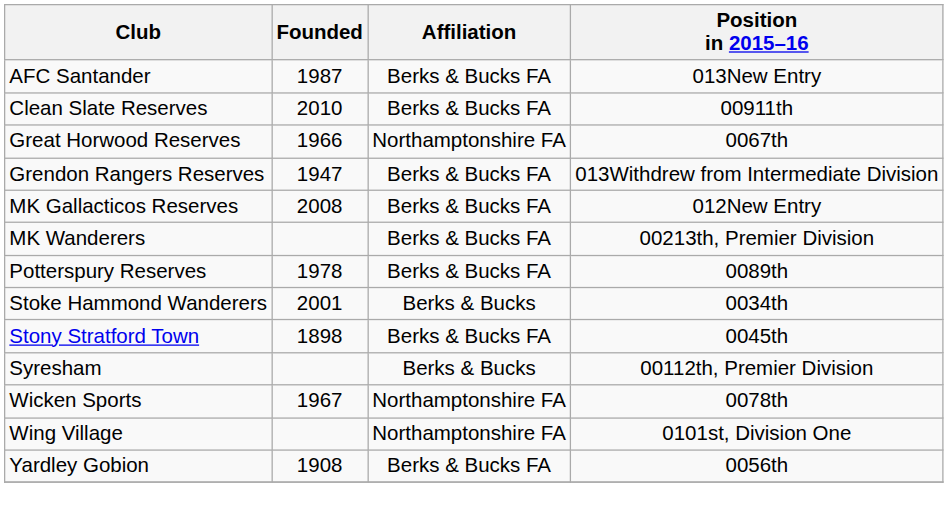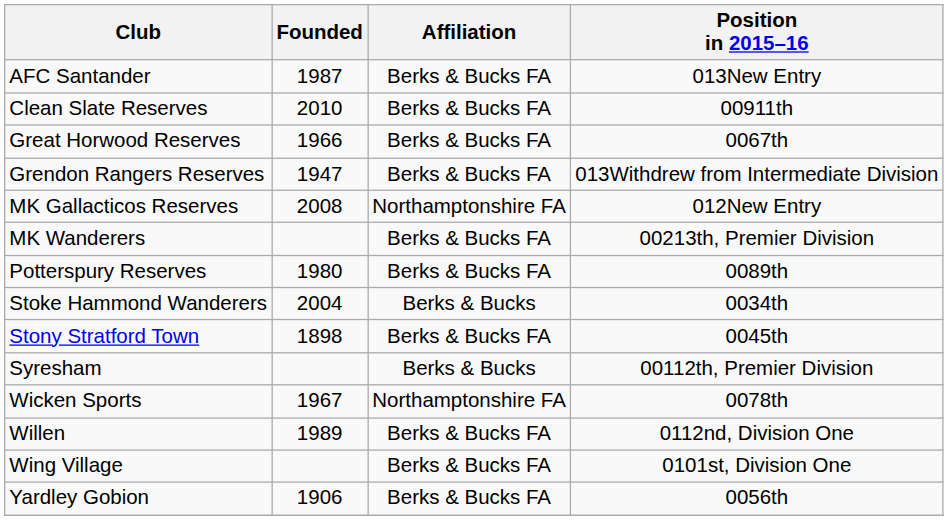Great Horwood Reserves | Affiliation: Northamptonshire FA -> Berks & Bucks FA
MK Gallacticos Reserves | Affiliation: Berks & Bucks FA -> Northamptonshire FA
Potterspury Reserves | Founded: 1978 -> 1980
Stoke Hammond Wanderers | Founded: 2001 -> 2004
+ row: Willen | 1989 | Berks & Bucks FA | 0112nd, Division One
Wing Village | Affiliation: Northamptonshire FA -> Berks & Bucks FA
Yardley Gobion | Founded: 1908 -> 1906
